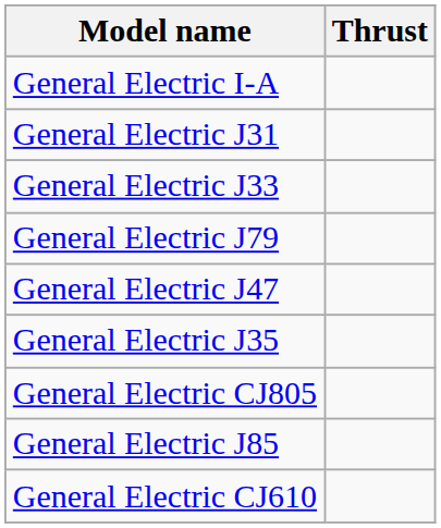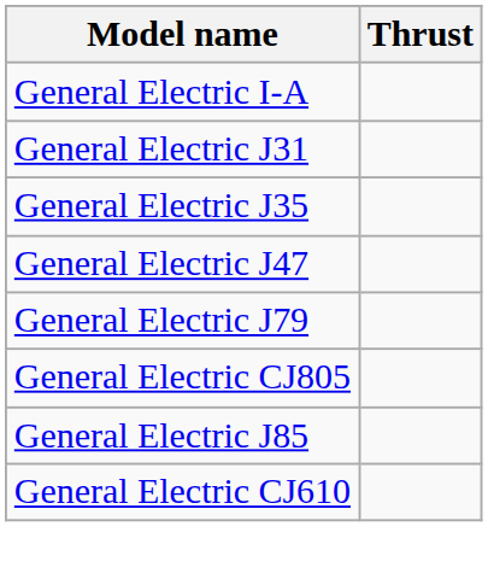- row: General Electric J33
rows swapped: General Electric J35 <-> General Electric J79
